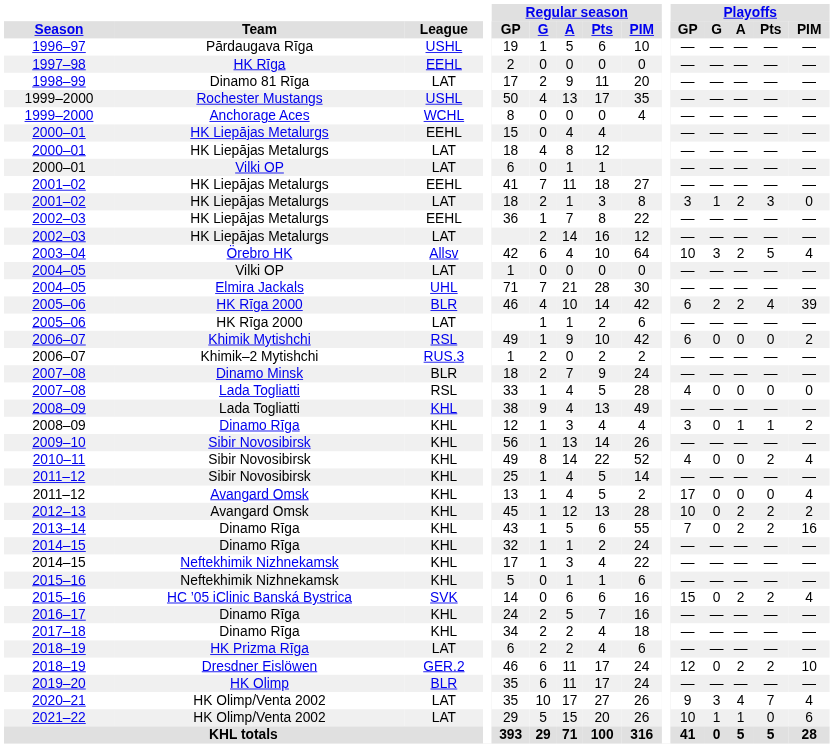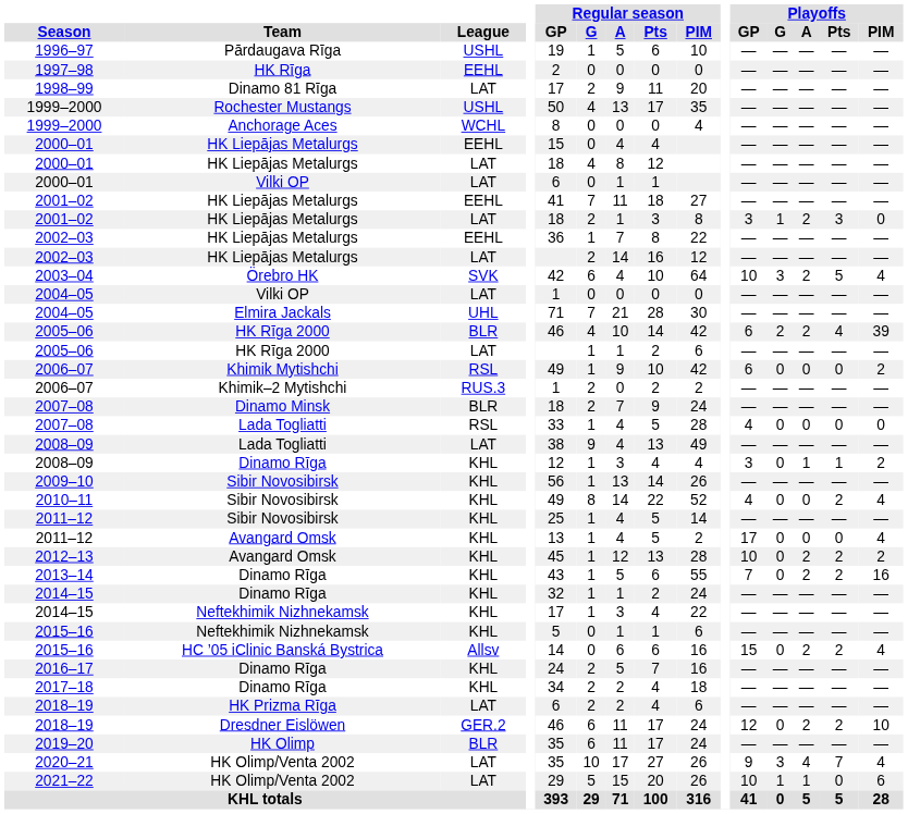2003–04 | League: Allsv -> SVK
2008–09 / Lada Togliatti | League: KHL -> LAT
2015–16 / HC ’05 iClinic Banská Bystrica | League: SVK -> Allsv
